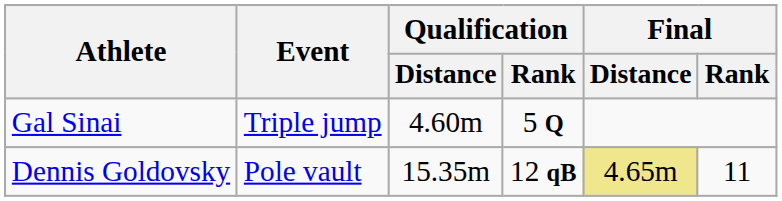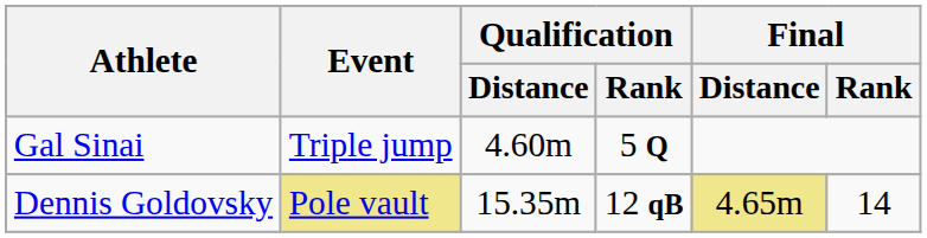Dennis Goldovsky | Event: no background -> khaki background
Dennis Goldovsky | Final / Rank: 11 -> 14
